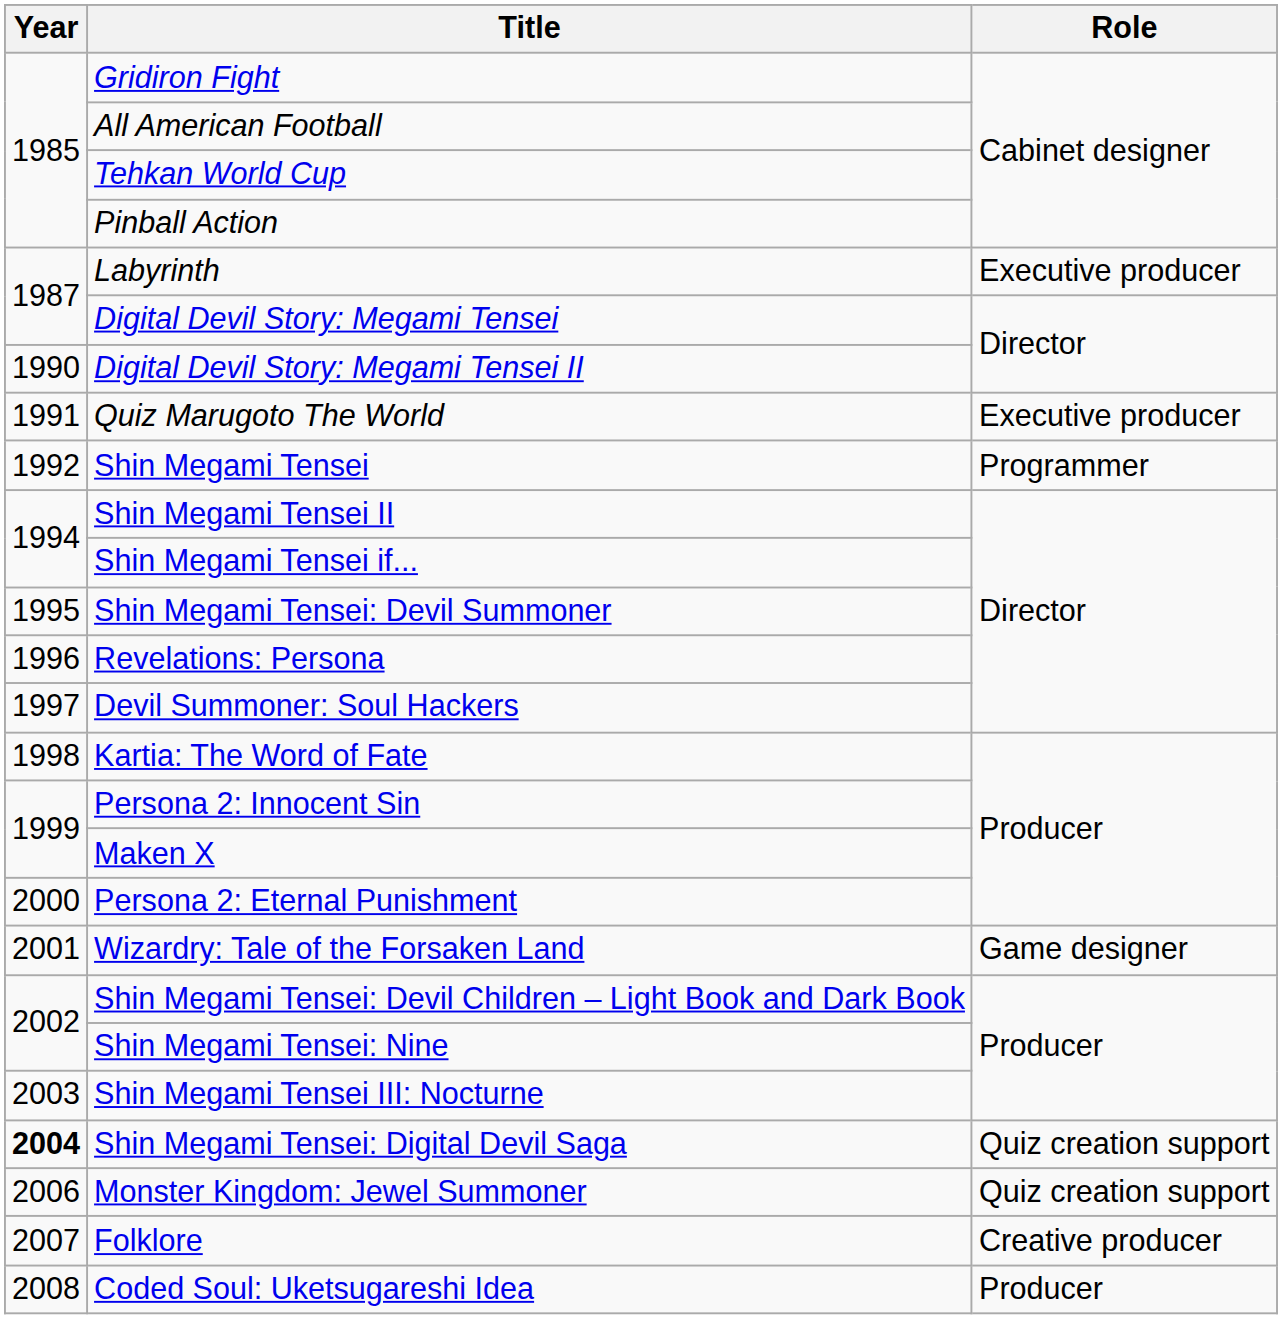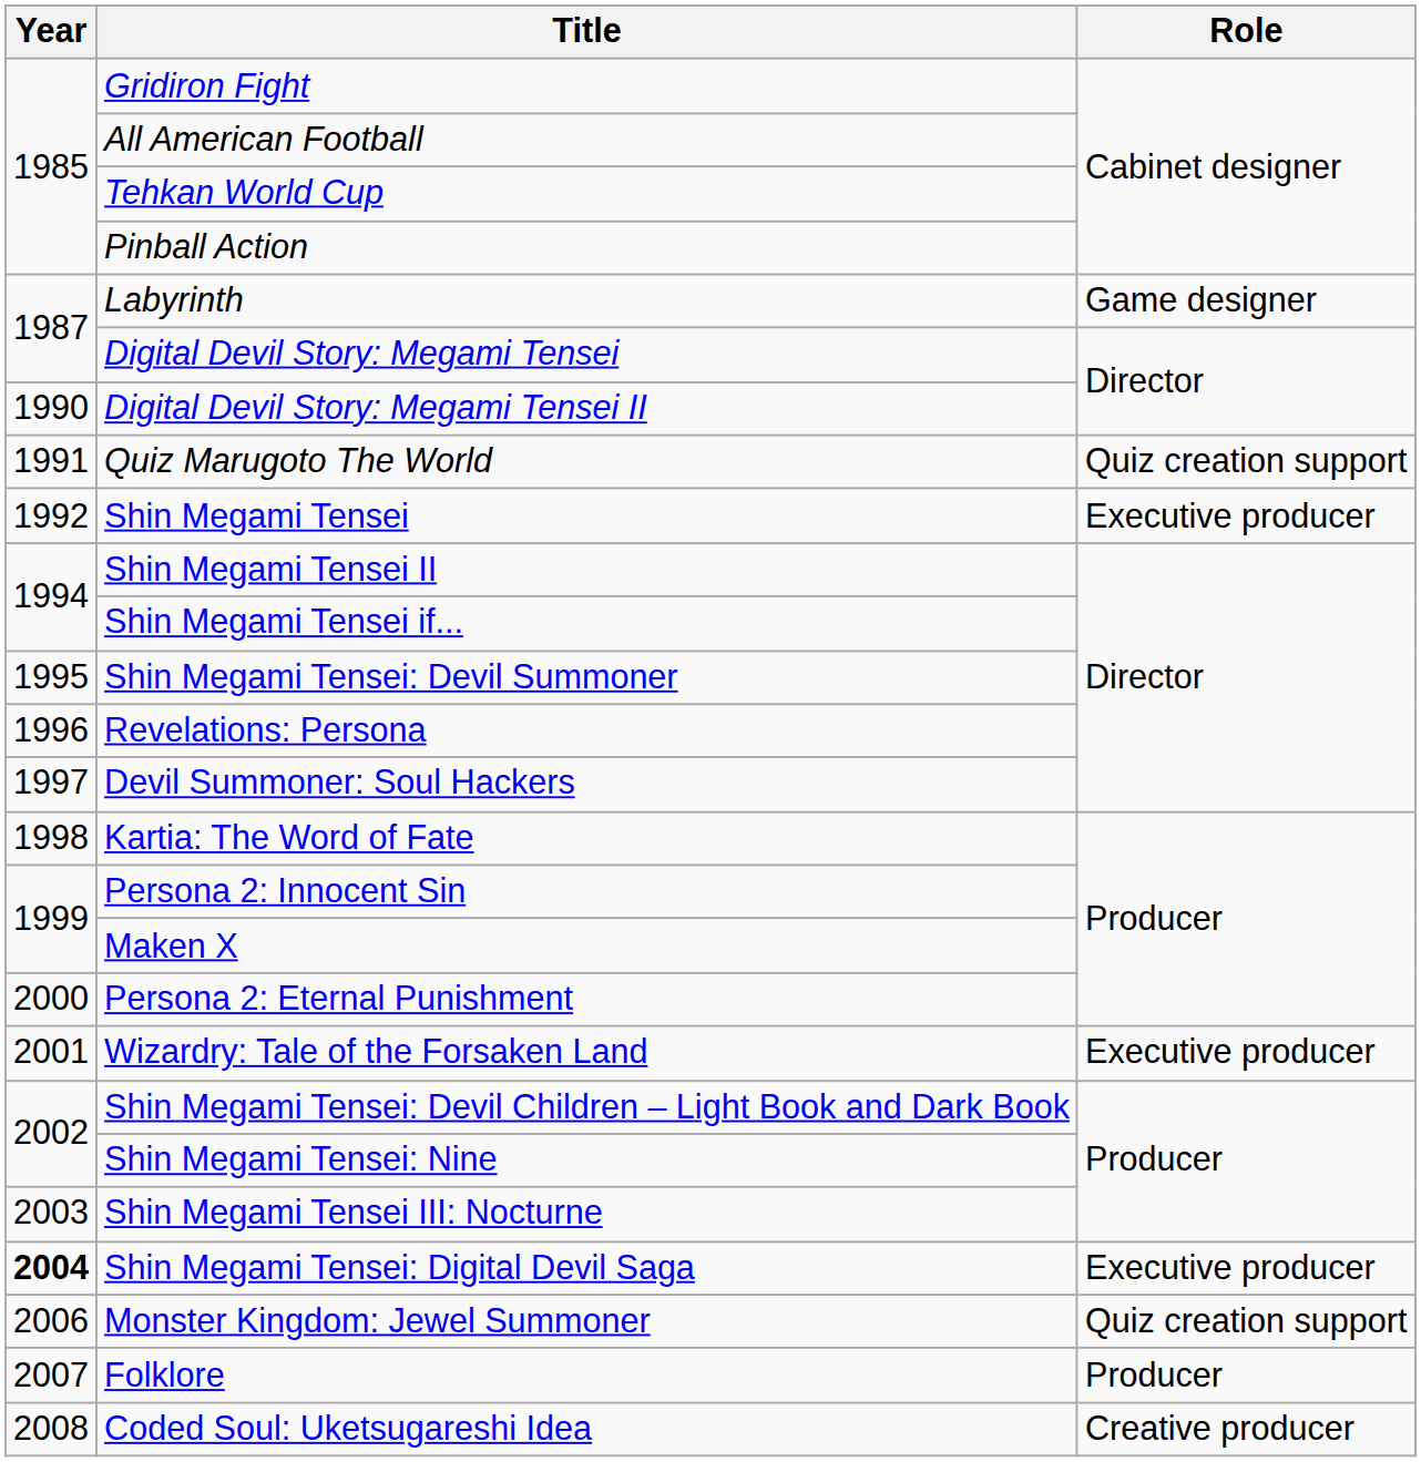Labyrinth | Role: Executive producer -> Game designer
Quiz Marugoto The World | Role: Executive producer -> Quiz creation support
Shin Megami Tensei | Role: Programmer -> Executive producer
Wizardry: Tale of the Forsaken Land | Role: Game designer -> Executive producer
Shin Megami Tensei: Digital Devil Saga | Role: Quiz creation support -> Executive producer
Folklore | Role: Creative producer -> Producer
Coded Soul: Uketsugareshi Idea | Role: Producer -> Creative producer
